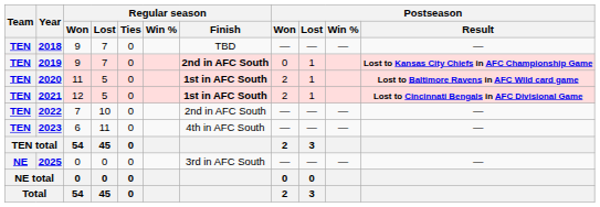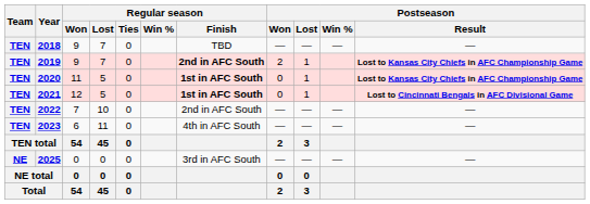2019 | Postseason / Won: 0 -> 2
2020 | Postseason / Won: 2 -> 0
2020 | Postseason / Result: Lost to Baltimore Ravens in AFC Wild card game -> Lost to Kansas City Chiefs in AFC Championship Game
2021 | Postseason / Won: 2 -> 0
